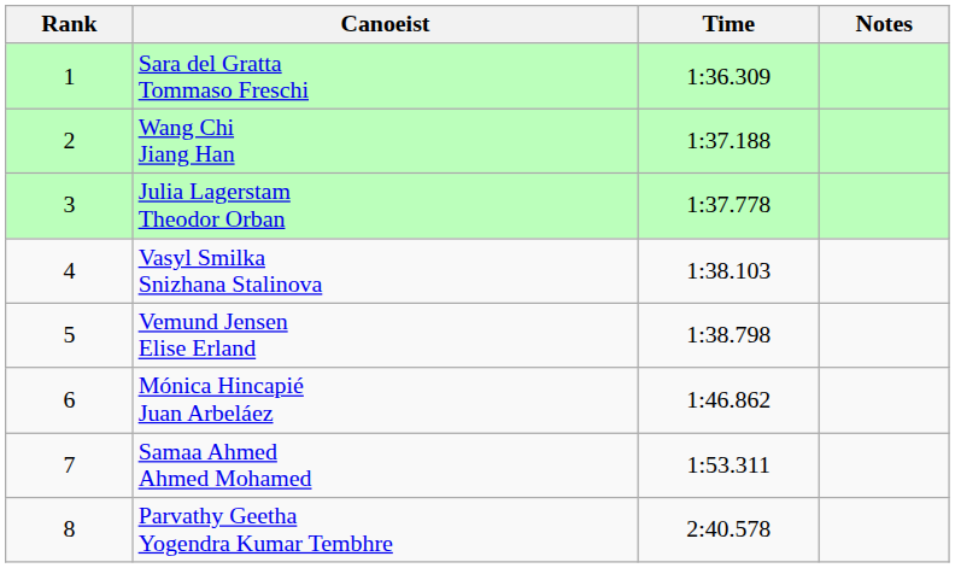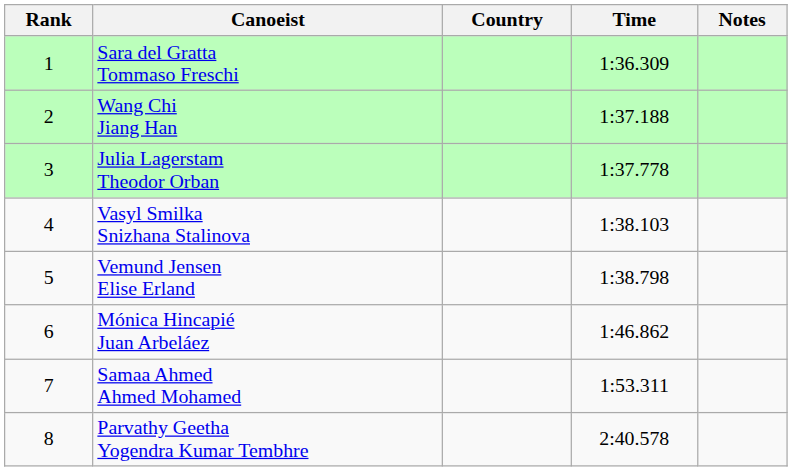+ column: Country
